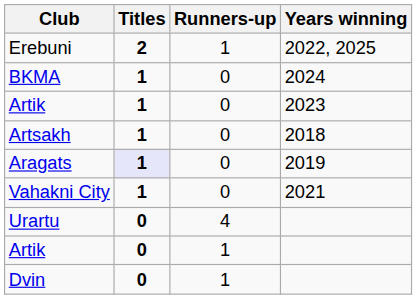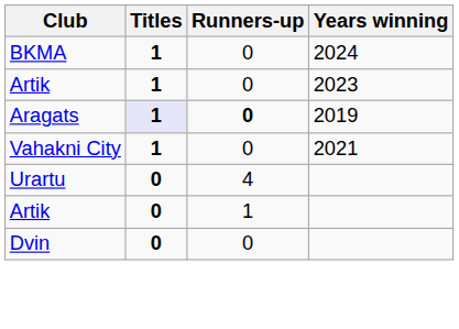- row: Erebuni | 2 | 1 | 2022, 2025
- row: Artsakh | 1 | 0 | 2018
Aragats | Runners-up: normal -> bold
Dvin | Runners-up: 1 -> 0
